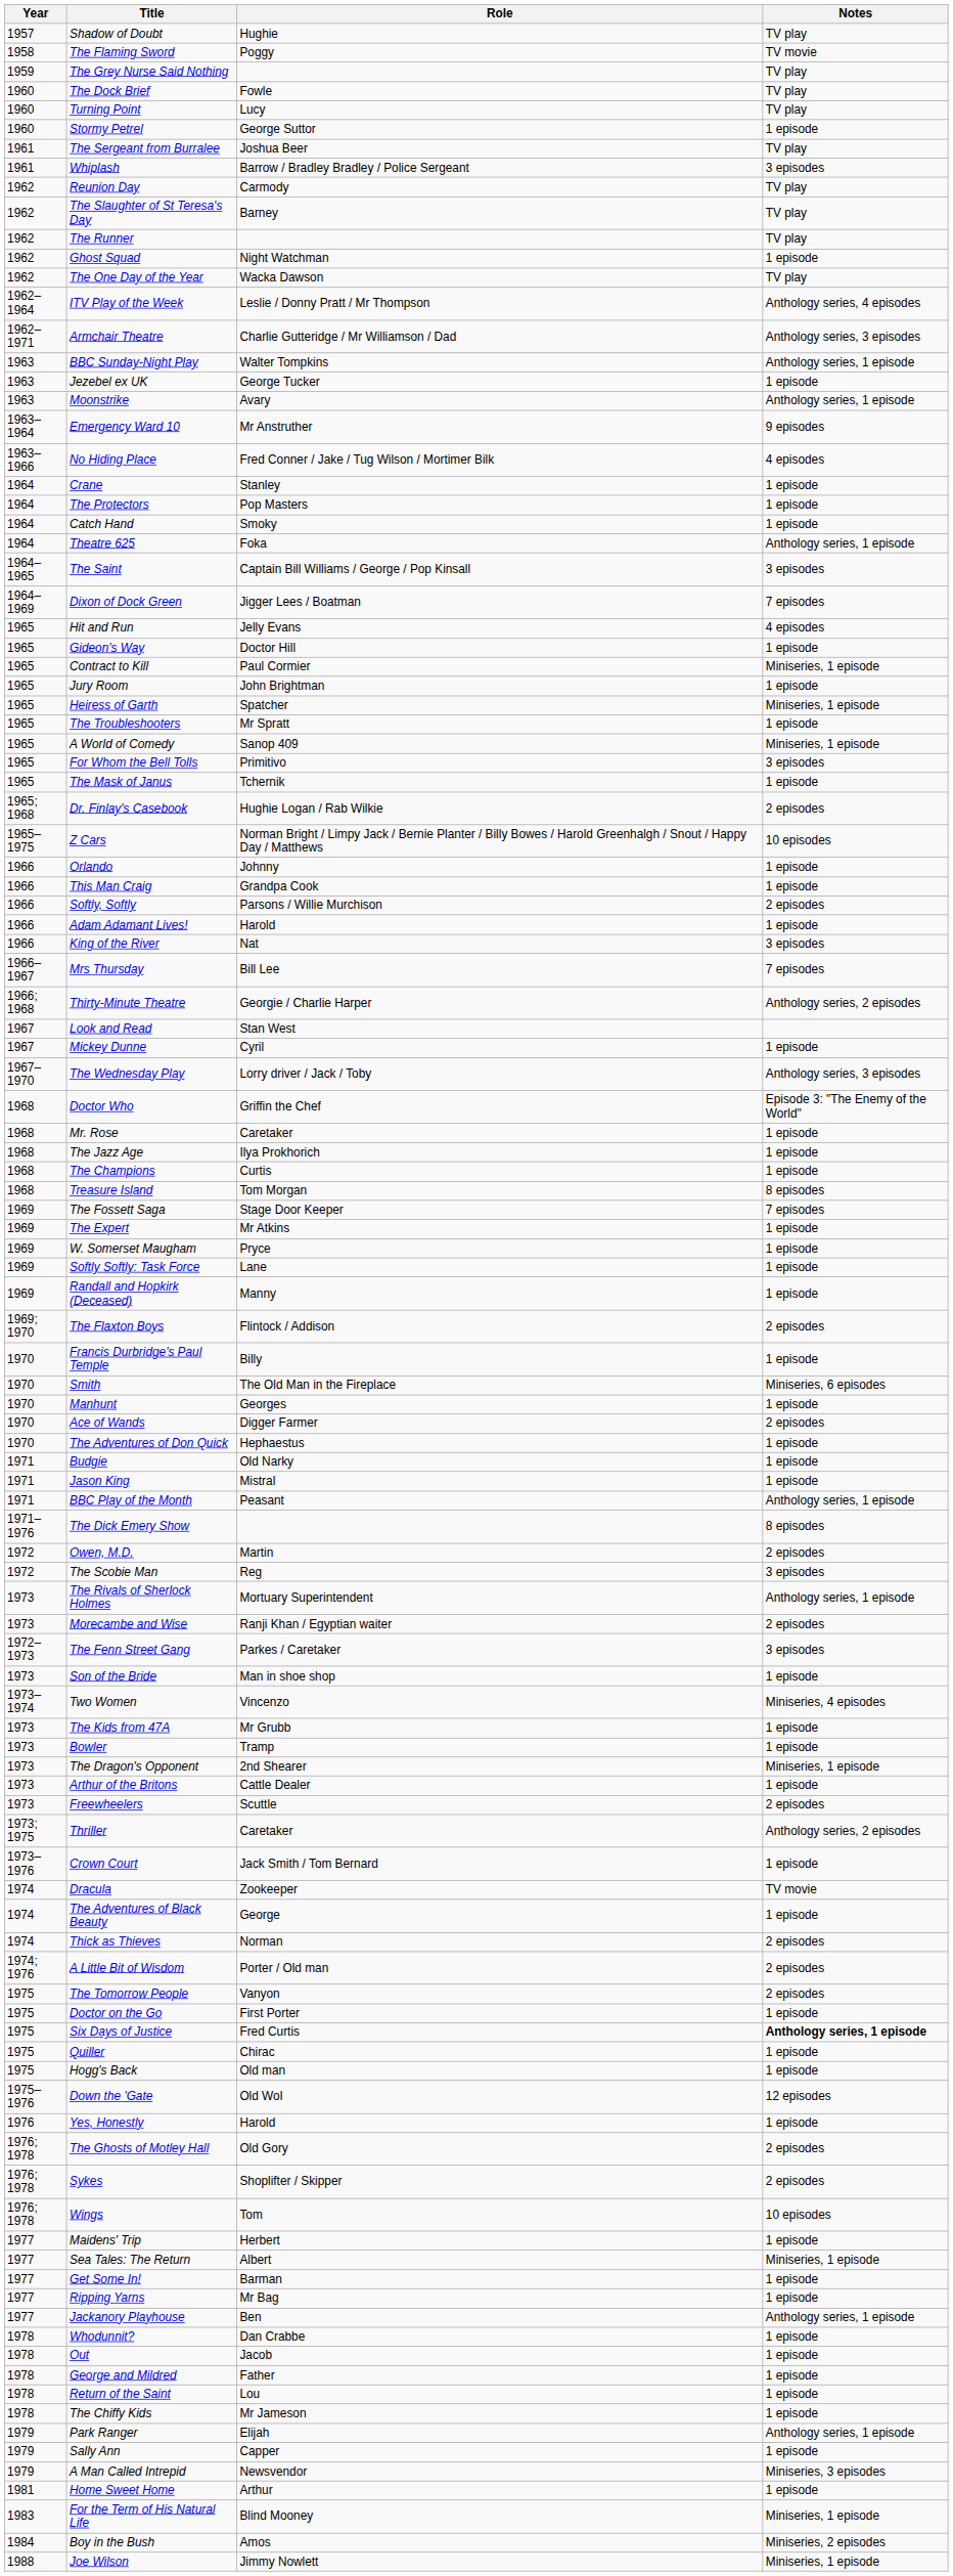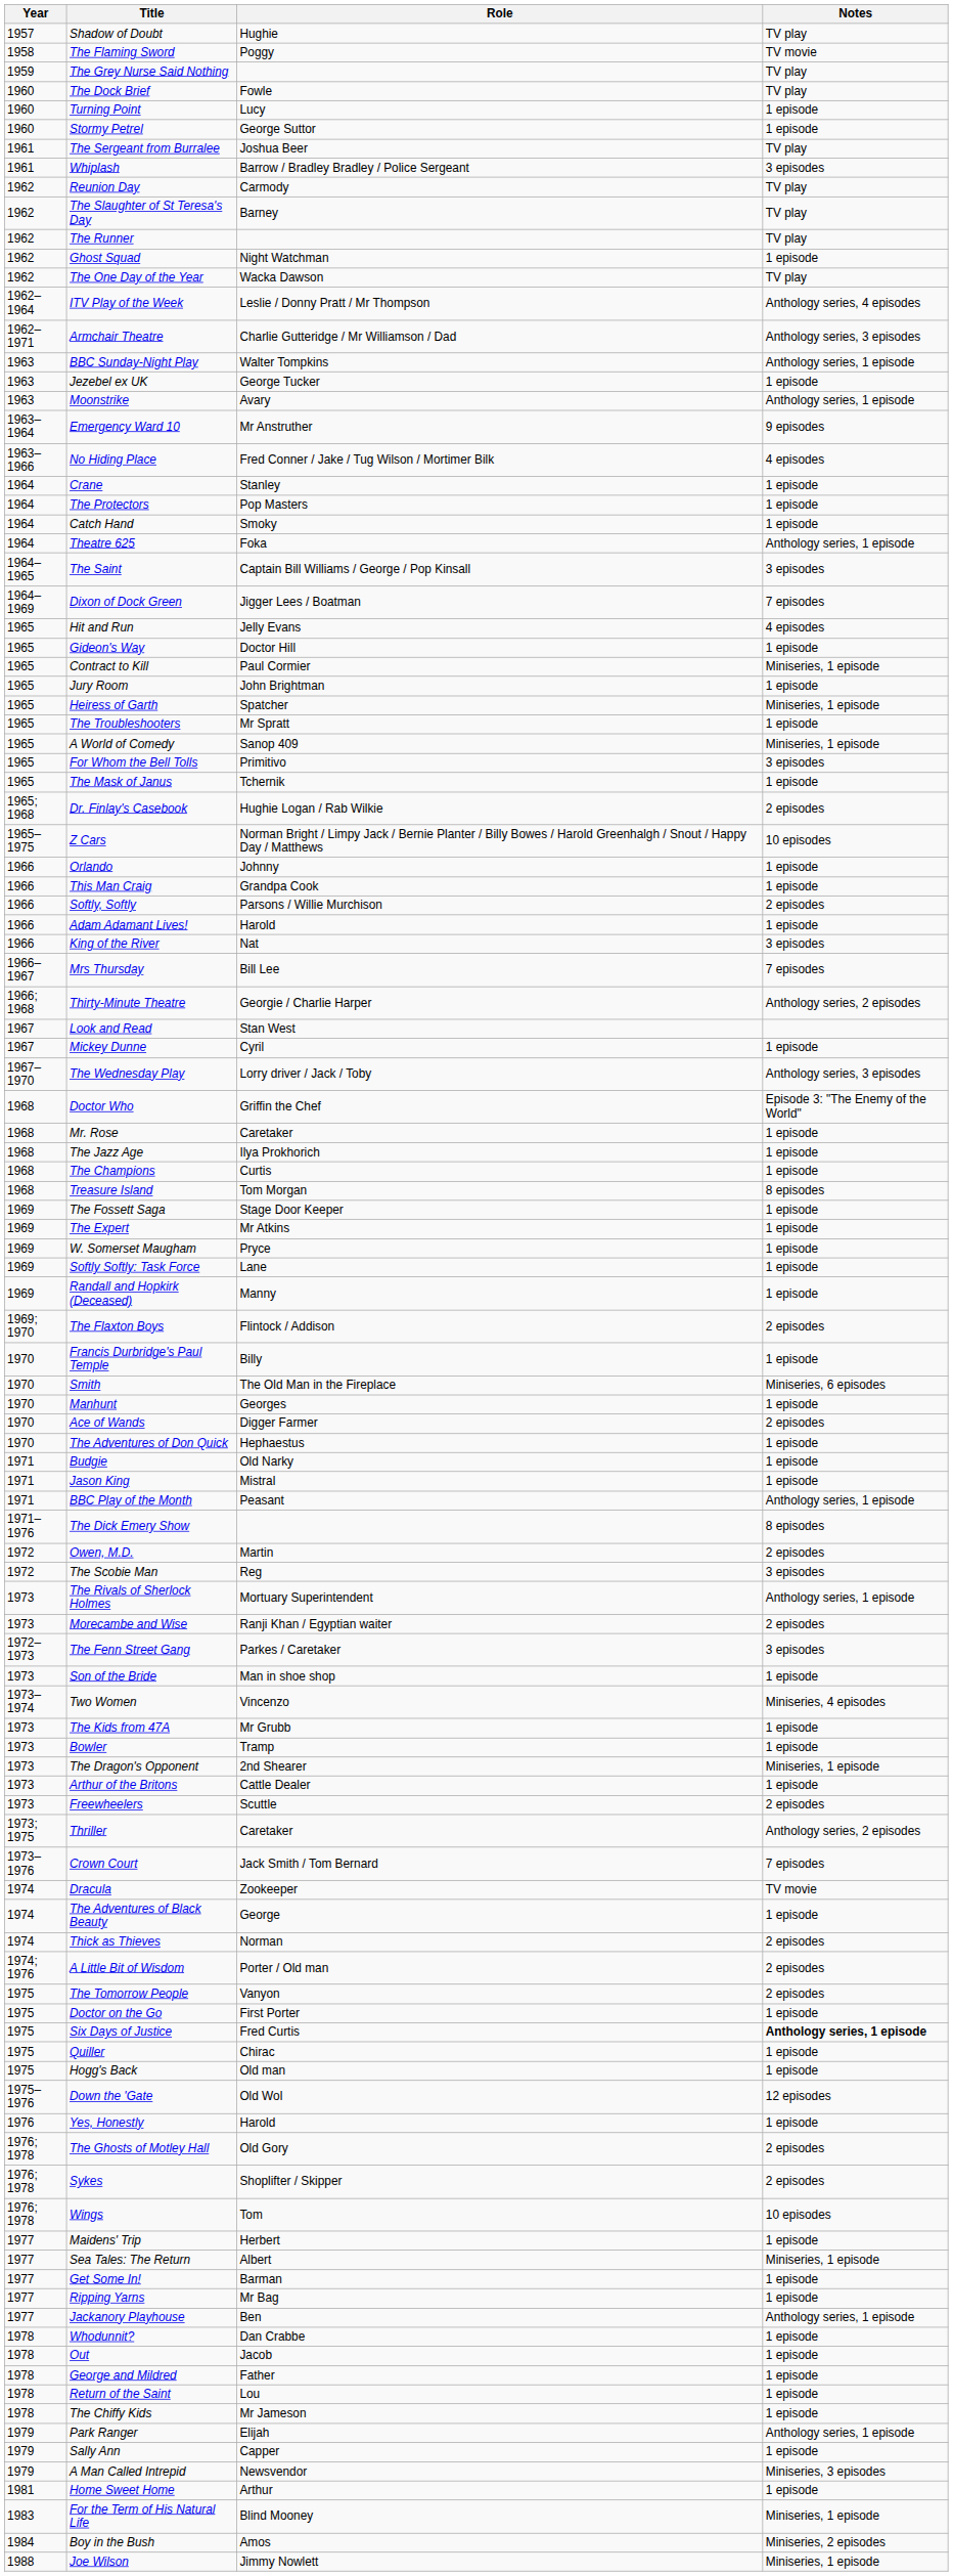Turning Point | Notes: TV play -> 1 episode
The Fossett Saga | Notes: 7 episodes -> 1 episode
Crown Court | Notes: 1 episode -> 7 episodes
